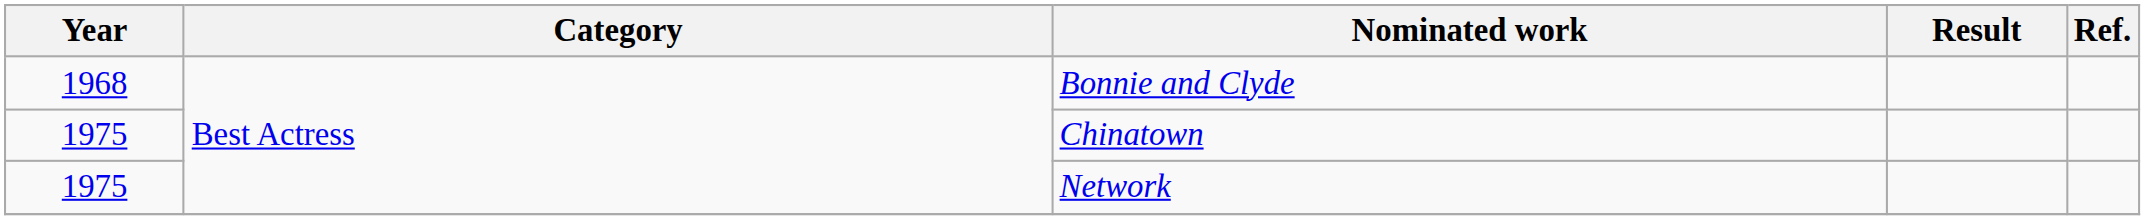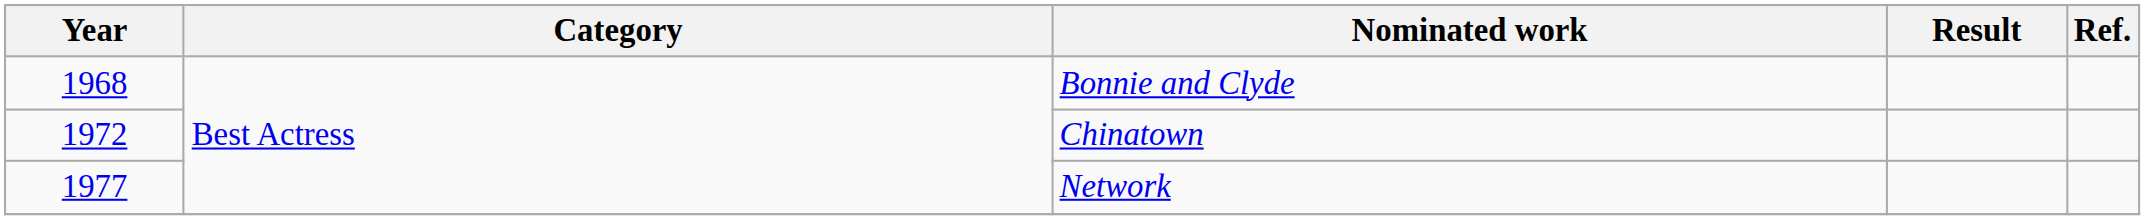Chinatown | Year: 1975 -> 1972
Network | Year: 1975 -> 1977
